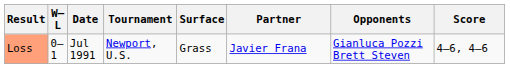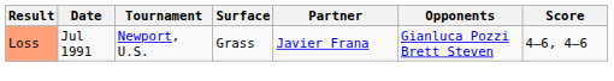- column: W–L | 0–1
